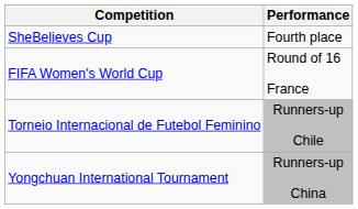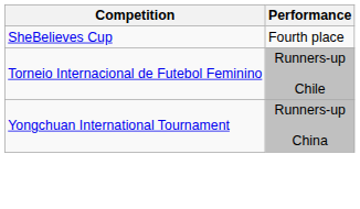- row: FIFA Women's World Cup | Round of 16 France
